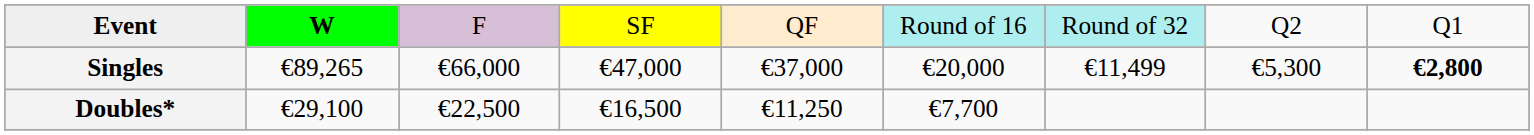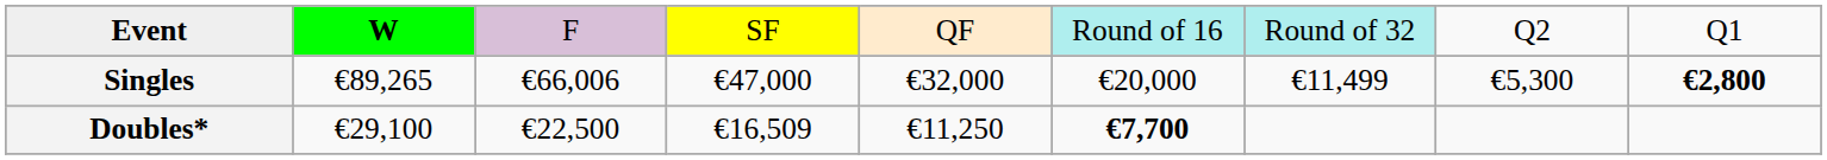Singles | column 3: €66,000 -> €66,006
Singles | column 5: €37,000 -> €32,000
Doubles* | column 4: €16,500 -> €16,509
Doubles* | column 6: normal -> bold
